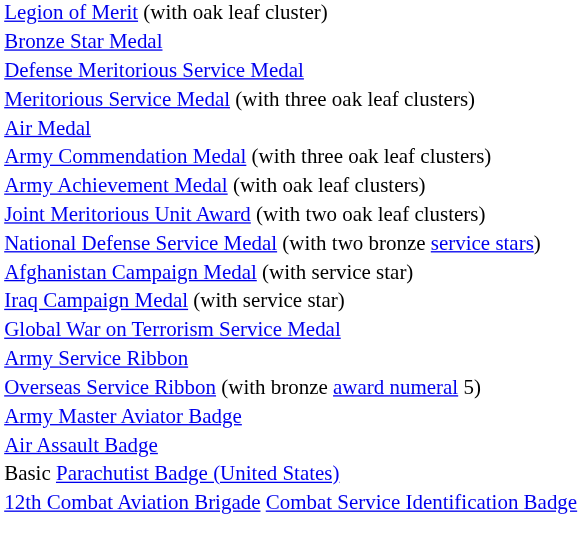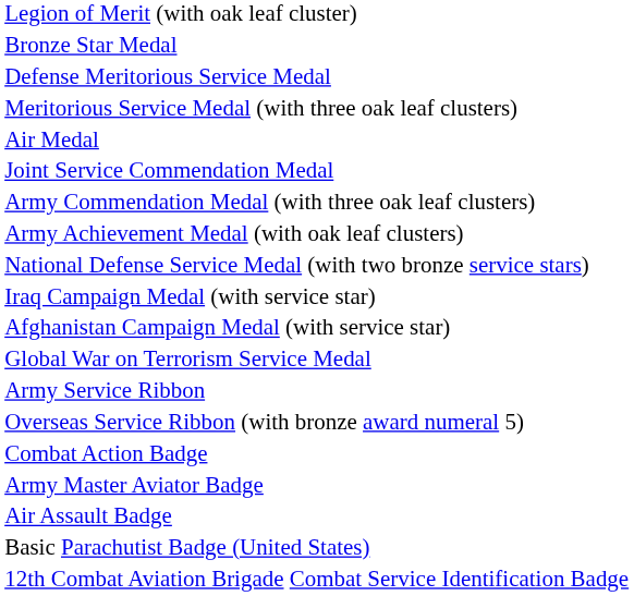+ row: Joint Service Commendation Medal
- row: Joint Meritorious Unit Award (with two oak leaf clusters)
rows swapped: Afghanistan Campaign Medal (with service star) <-> Iraq Campaign Medal (with service star)
+ row: Combat Action Badge
